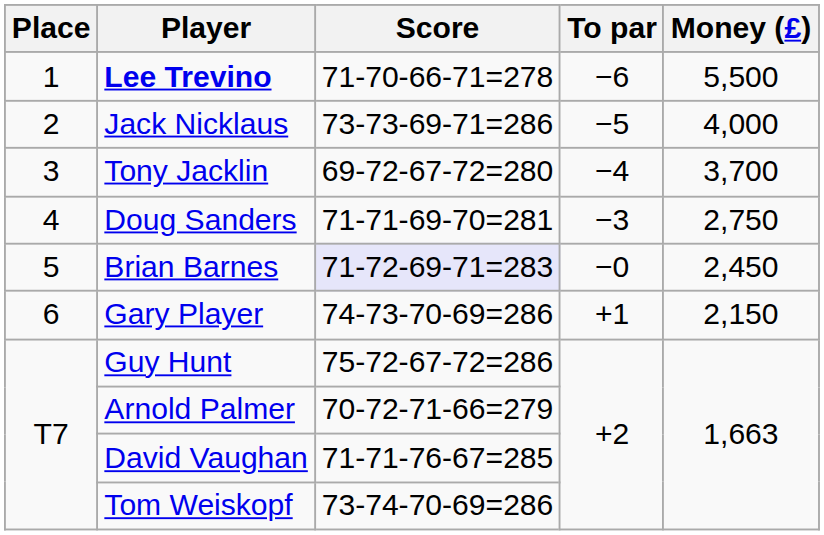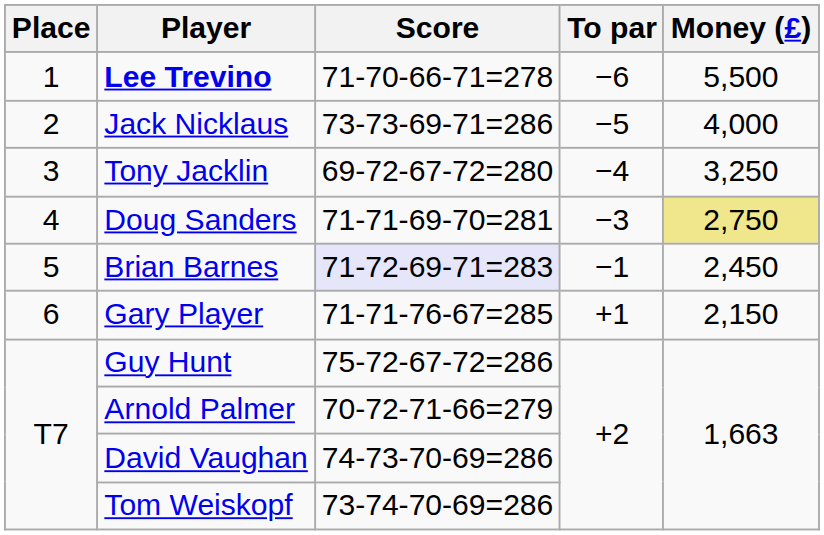Tony Jacklin | Money (£): 3,700 -> 3,250
Doug Sanders | Money (£): no background -> khaki background
Brian Barnes | To par: −0 -> −1
Gary Player | Score: 74-73-70-69=286 -> 71-71-76-67=285
David Vaughan | Score: 71-71-76-67=285 -> 74-73-70-69=286
